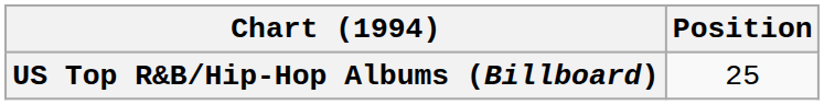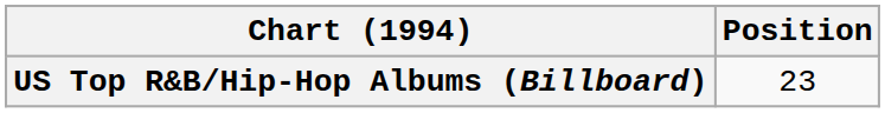US Top R&B/Hip-Hop Albums (Billboard) | Position: 25 -> 23
